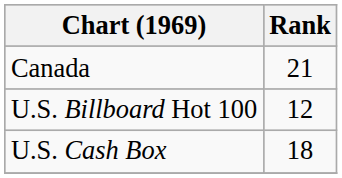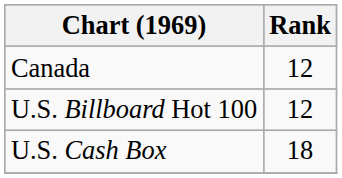Canada | Rank: 21 -> 12
